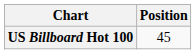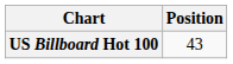US Billboard Hot 100 | Position: 45 -> 43
